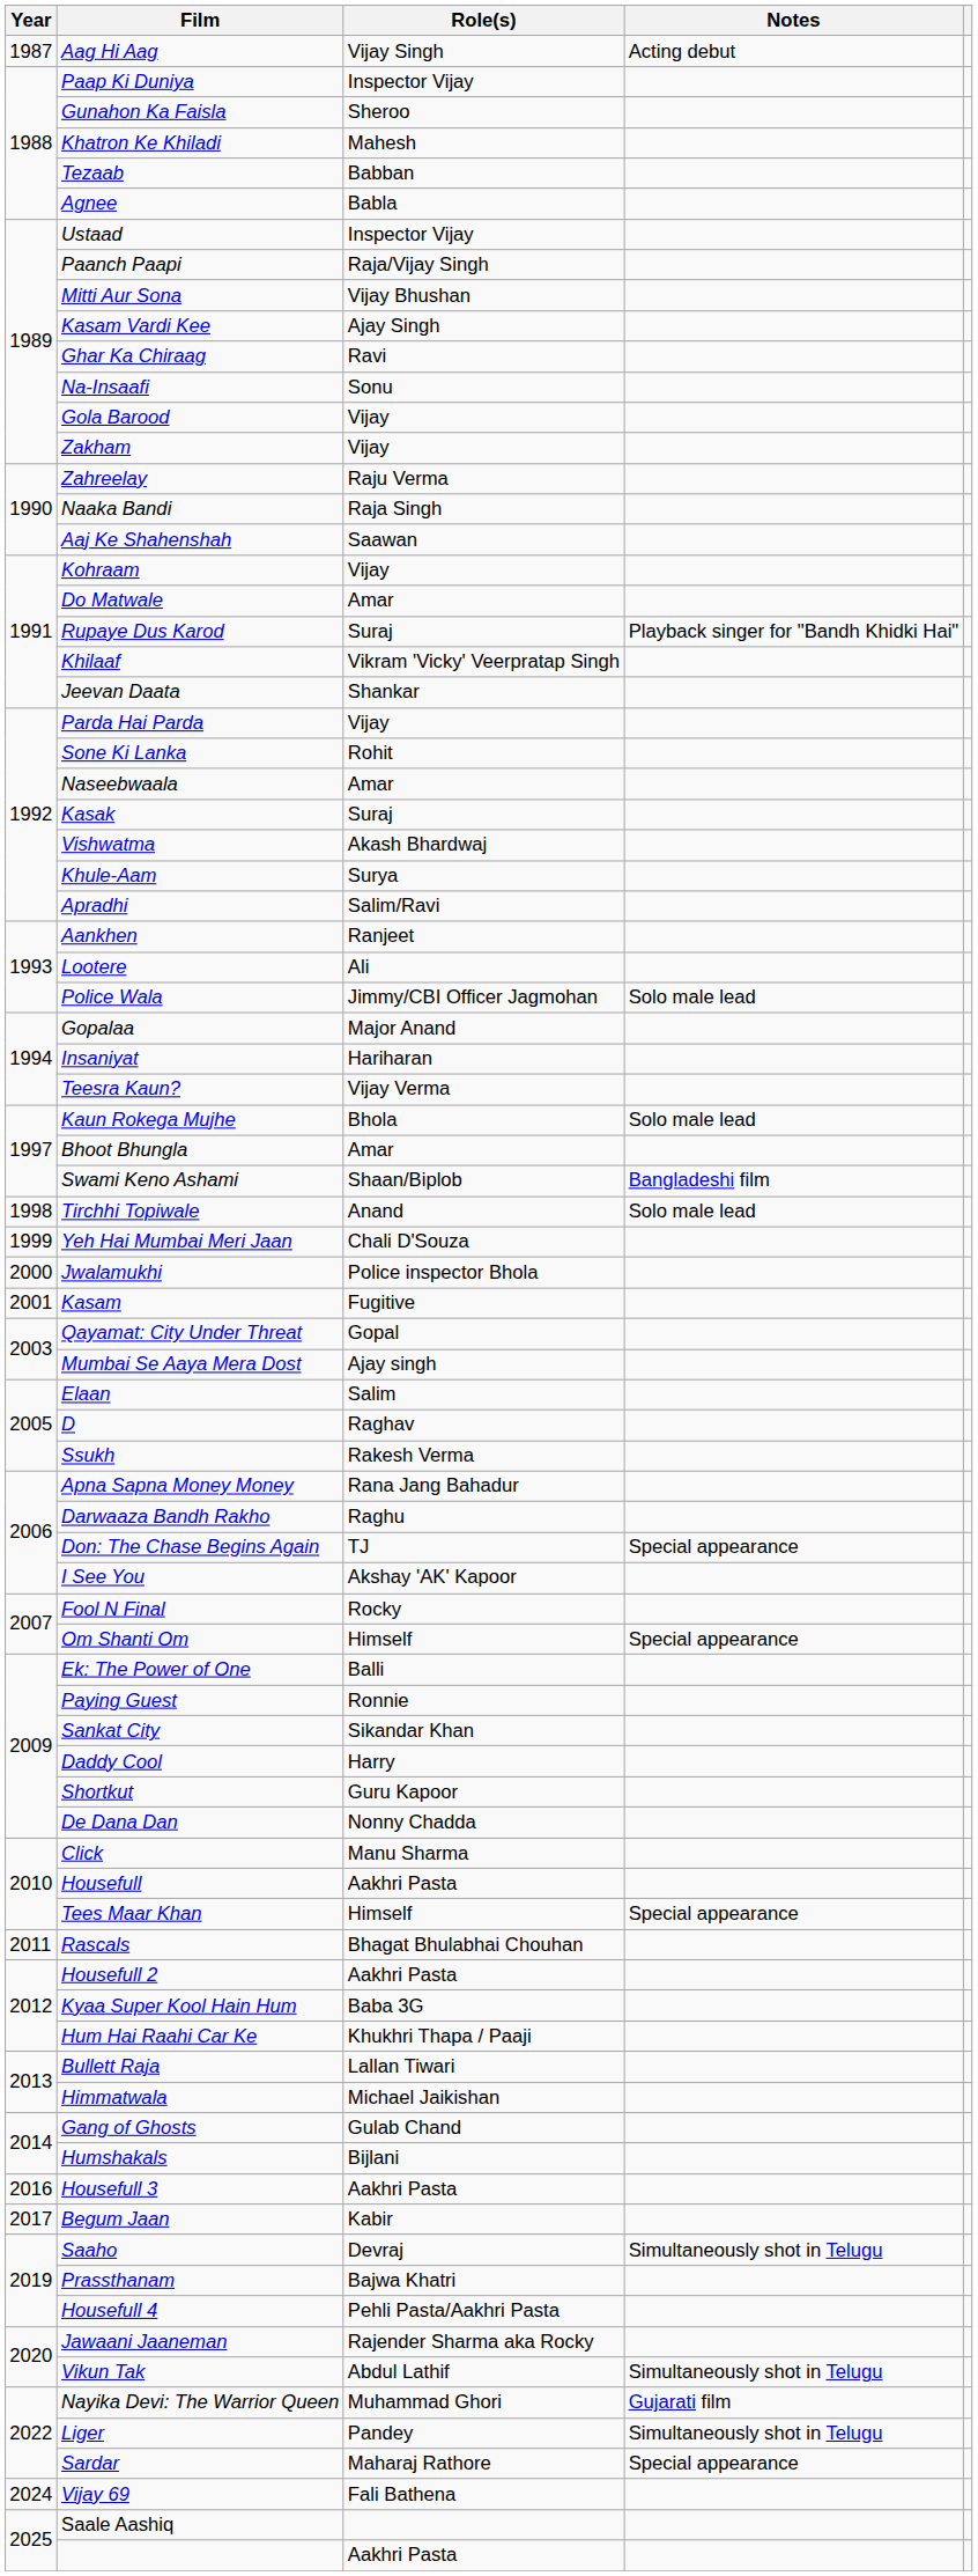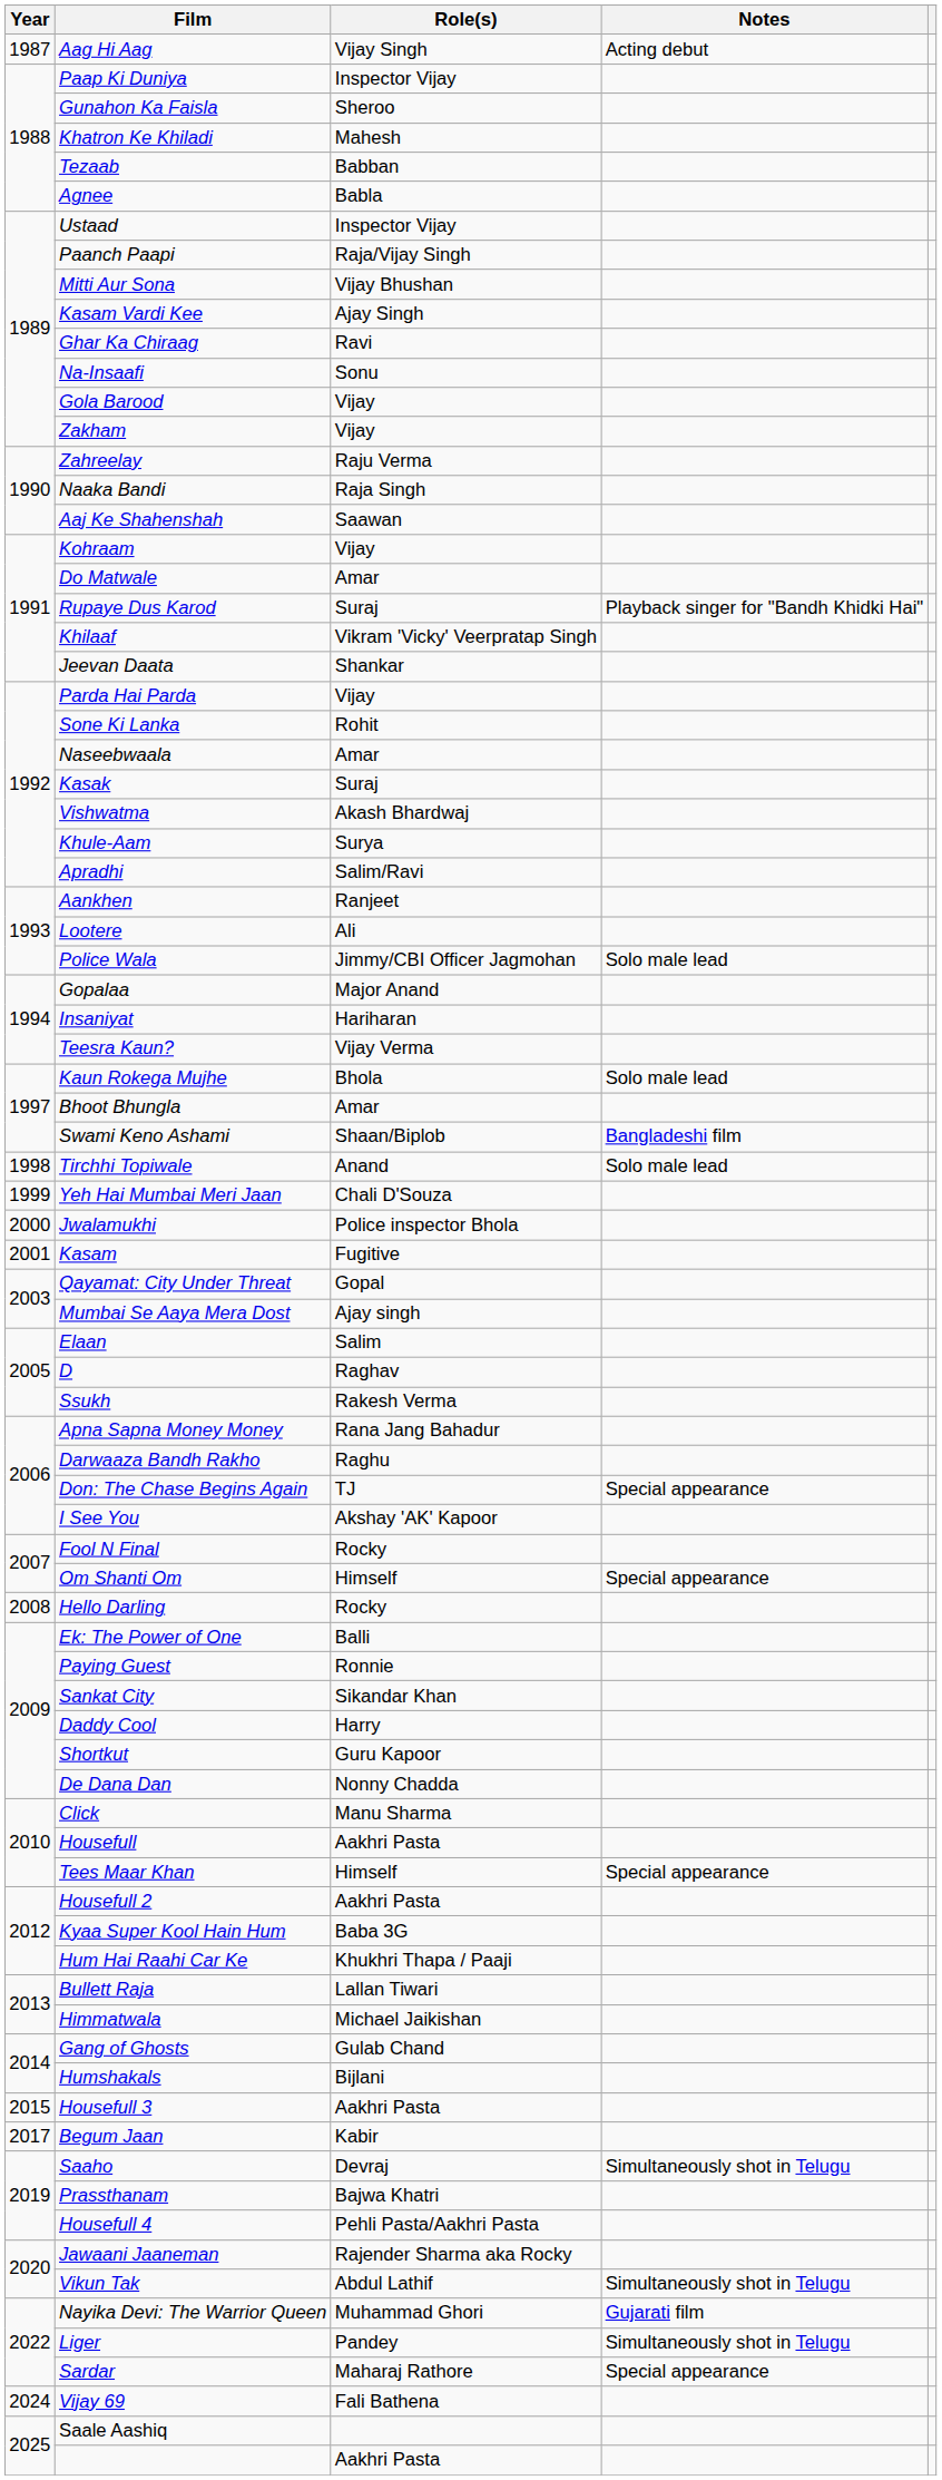+ row: 2008 | Hello Darling | Rocky
- row: 2011 | Rascals | Bhagat Bhulabhai Chouhan
Housefull 3 | Year: 2016 -> 2015
